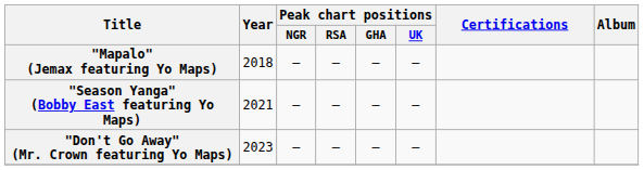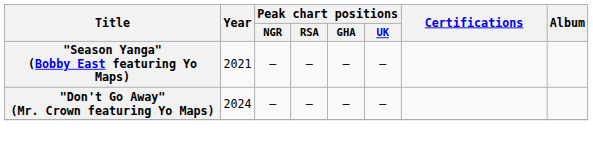- row: "Mapalo" (Jemax featuring Yo Maps) | 2018 | – | — | — | —
"Don't Go Away" (Mr. Crown featuring Yo Maps) | Year: 2023 -> 2024
